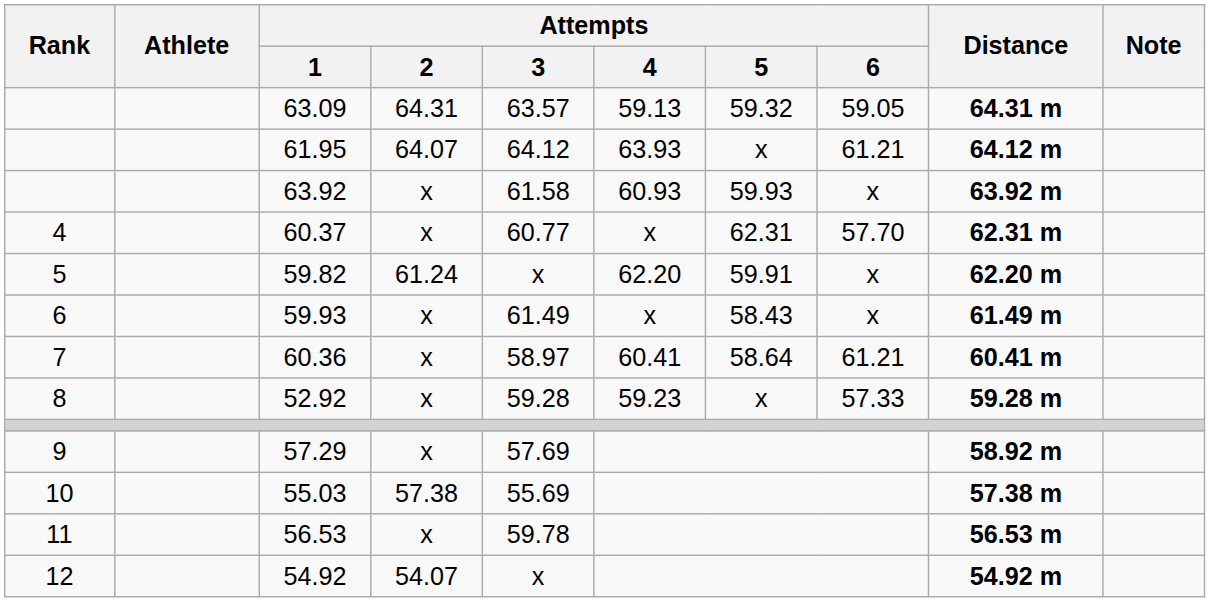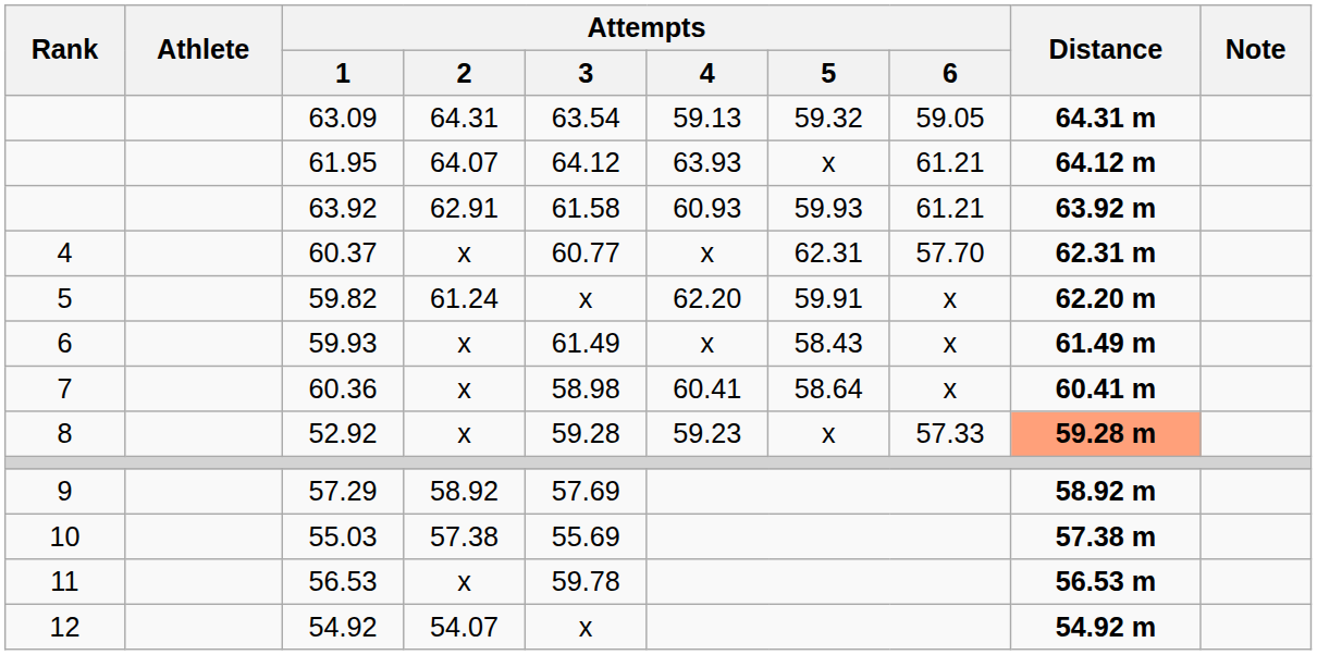63.09 | Attempts / 3: 63.57 -> 63.54
63.92 | Attempts / 2: x -> 62.91
63.92 | Attempts / 6: x -> 61.21
60.36 | Attempts / 3: 58.97 -> 58.98
60.36 | Attempts / 6: 61.21 -> x
52.92 | Distance: no background -> lightsalmon background
57.29 | Attempts / 2: x -> 58.92
